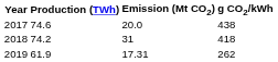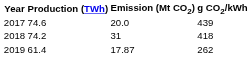2017 | g CO2/kWh: 438 -> 439
2019 | Production (TWh): 61.9 -> 61.4
2019 | Emission (Mt CO2): 17.31 -> 17.87
